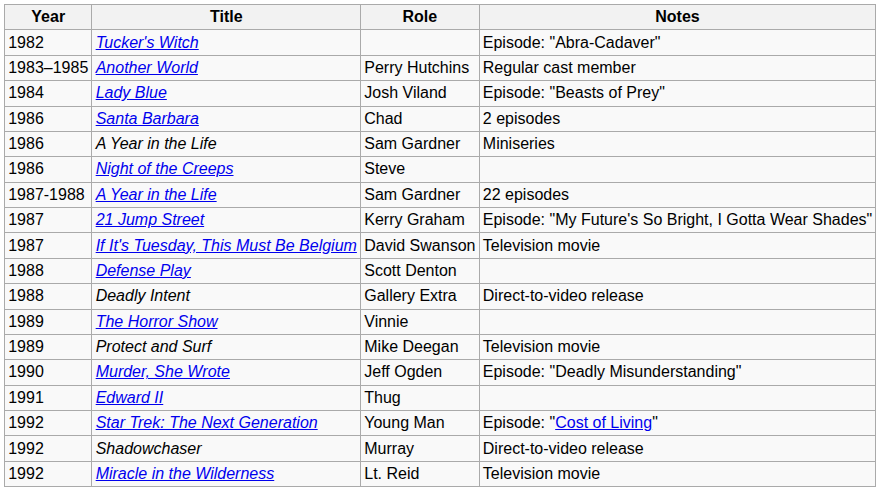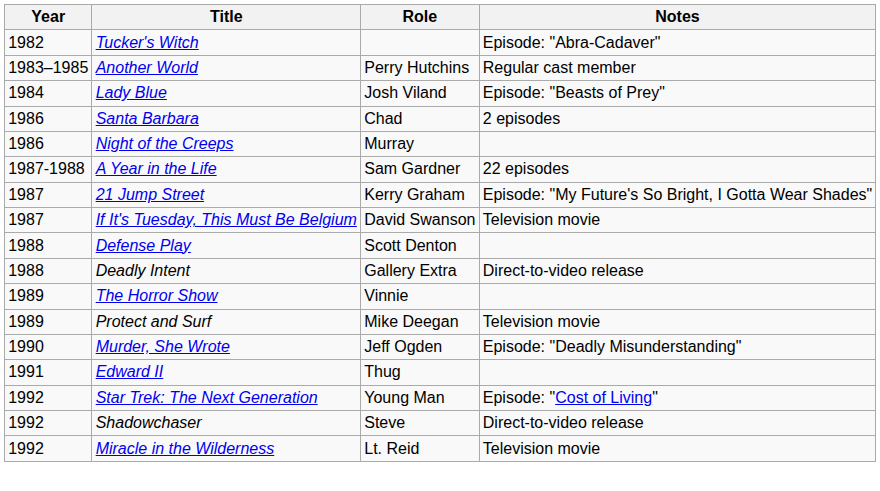- row: 1986 | A Year in the Life | Sam Gardner | Miniseries
Night of the Creeps | Role: Steve -> Murray
Shadowchaser | Role: Murray -> Steve
